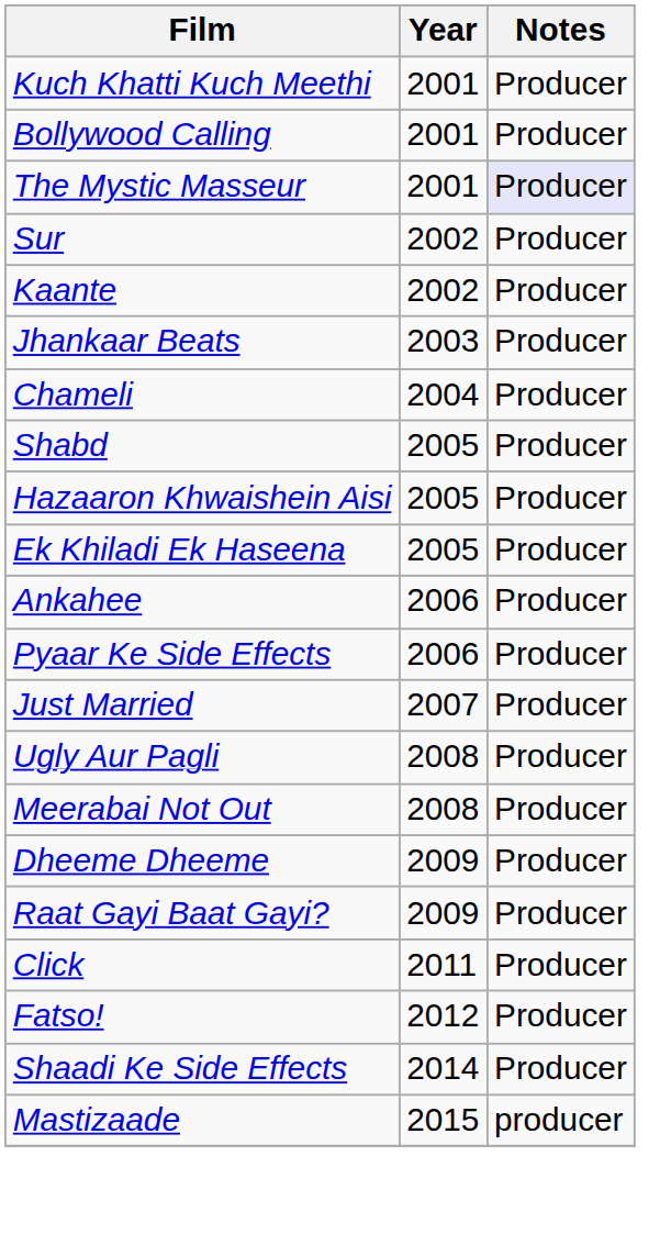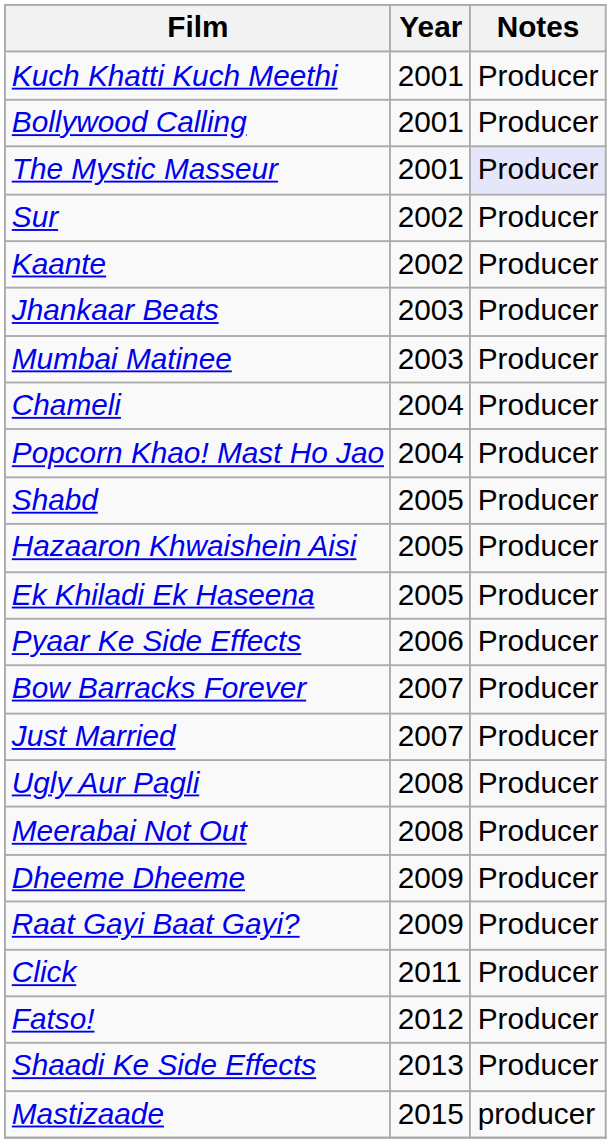+ row: Mumbai Matinee | 2003 | Producer
+ row: Popcorn Khao! Mast Ho Jao | 2004 | Producer
- row: Ankahee | 2006 | Producer
+ row: Bow Barracks Forever | 2007 | Producer
Shaadi Ke Side Effects | Year: 2014 -> 2013
